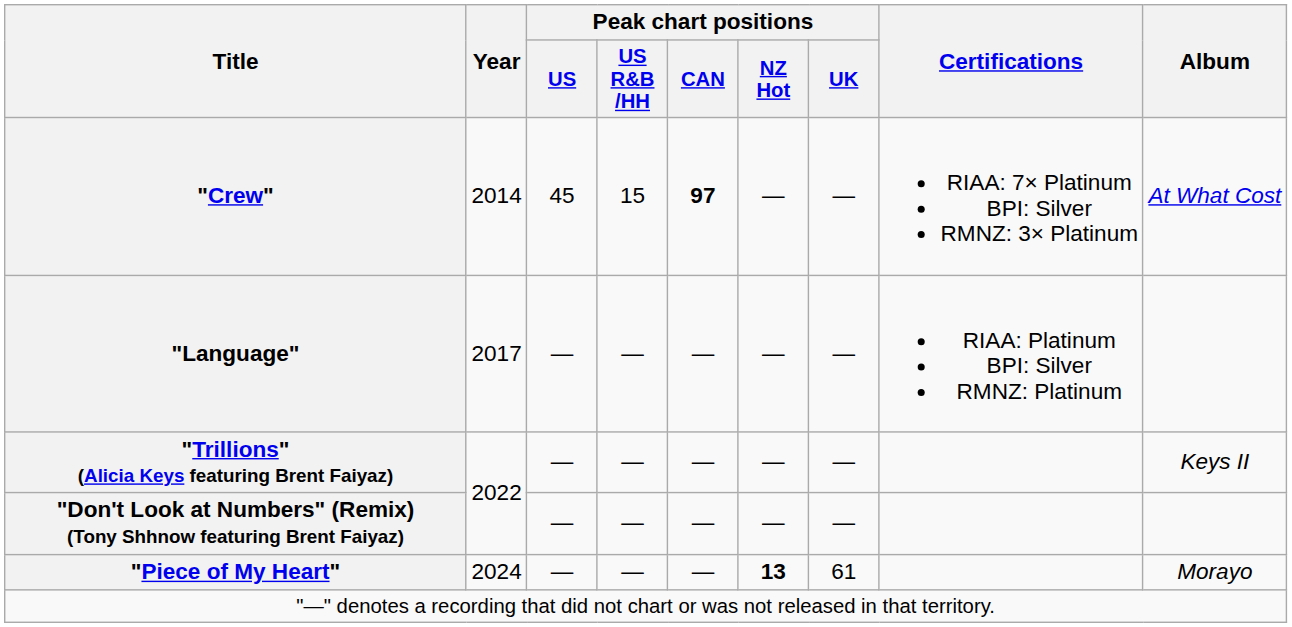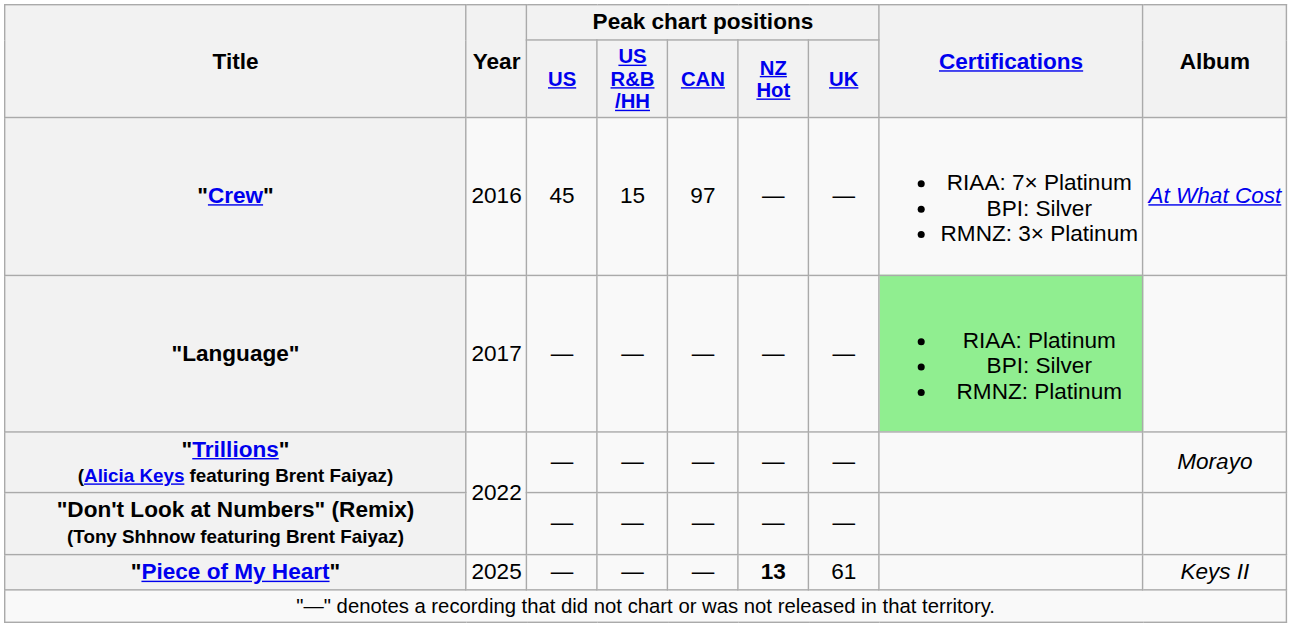"Crew" | Year: 2014 -> 2016
"Crew" | Peak chart positions / CAN: bold -> normal
"Language" | Certifications: no background -> lightgreen background
"Trillions" (Alicia Keys featuring Brent Faiyaz) | Album: Keys II -> Morayo
"Piece of My Heart" | Year: 2024 -> 2025
"Piece of My Heart" | Album: Morayo -> Keys II
